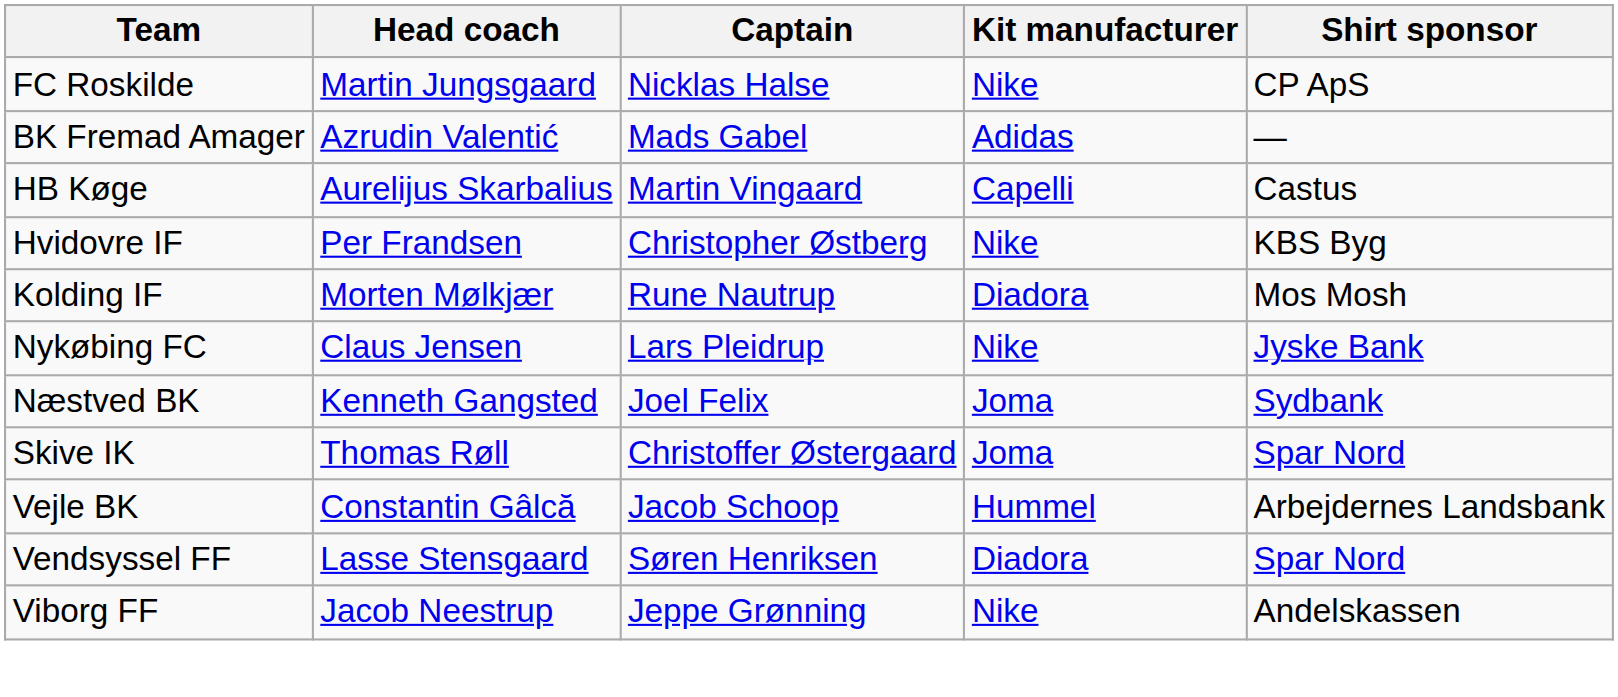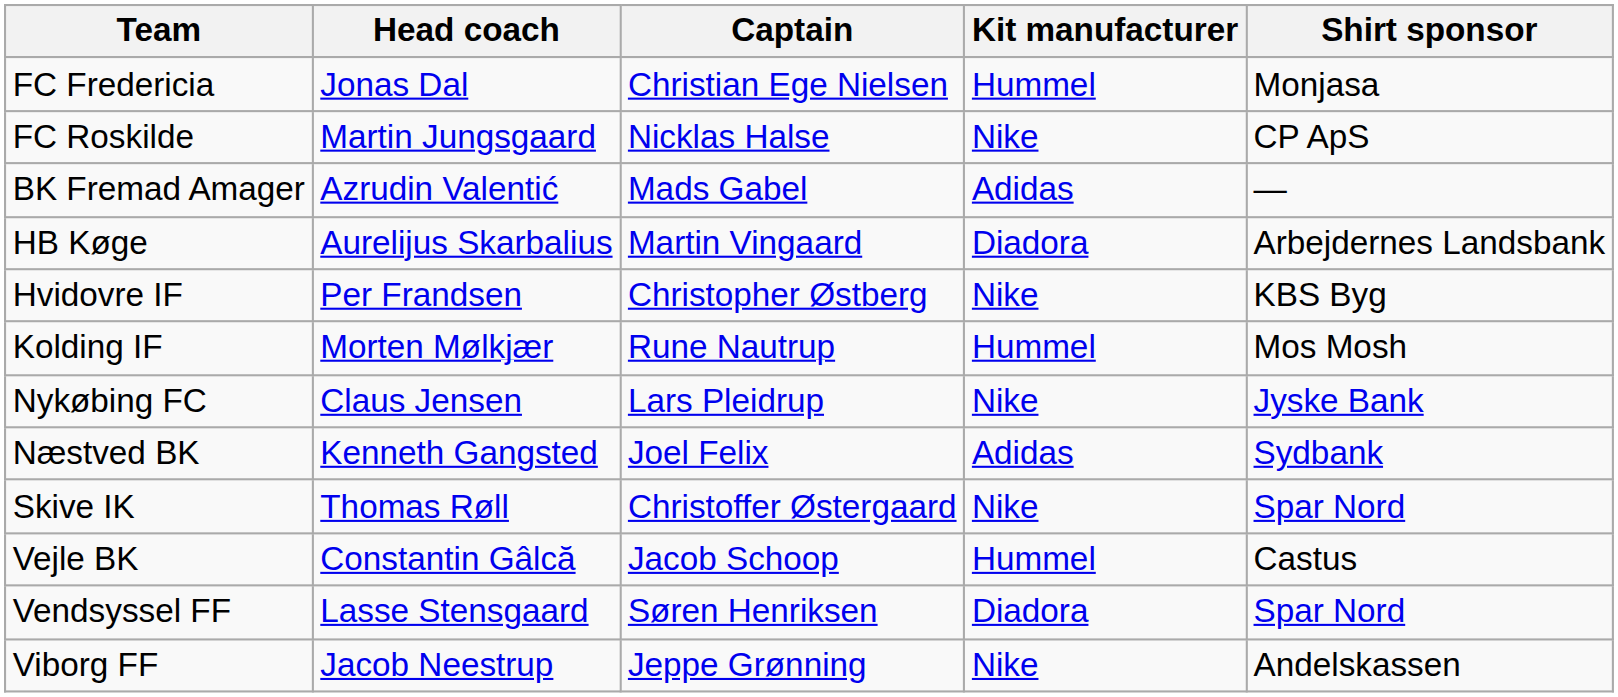+ row: FC Fredericia | Jonas Dal | Christian Ege Nielsen | Hummel | Monjasa
HB Køge | Kit manufacturer: Capelli -> Diadora
HB Køge | Shirt sponsor: Castus -> Arbejdernes Landsbank
Kolding IF | Kit manufacturer: Diadora -> Hummel
Næstved BK | Kit manufacturer: Joma -> Adidas
Skive IK | Kit manufacturer: Joma -> Nike
Vejle BK | Shirt sponsor: Arbejdernes Landsbank -> Castus
